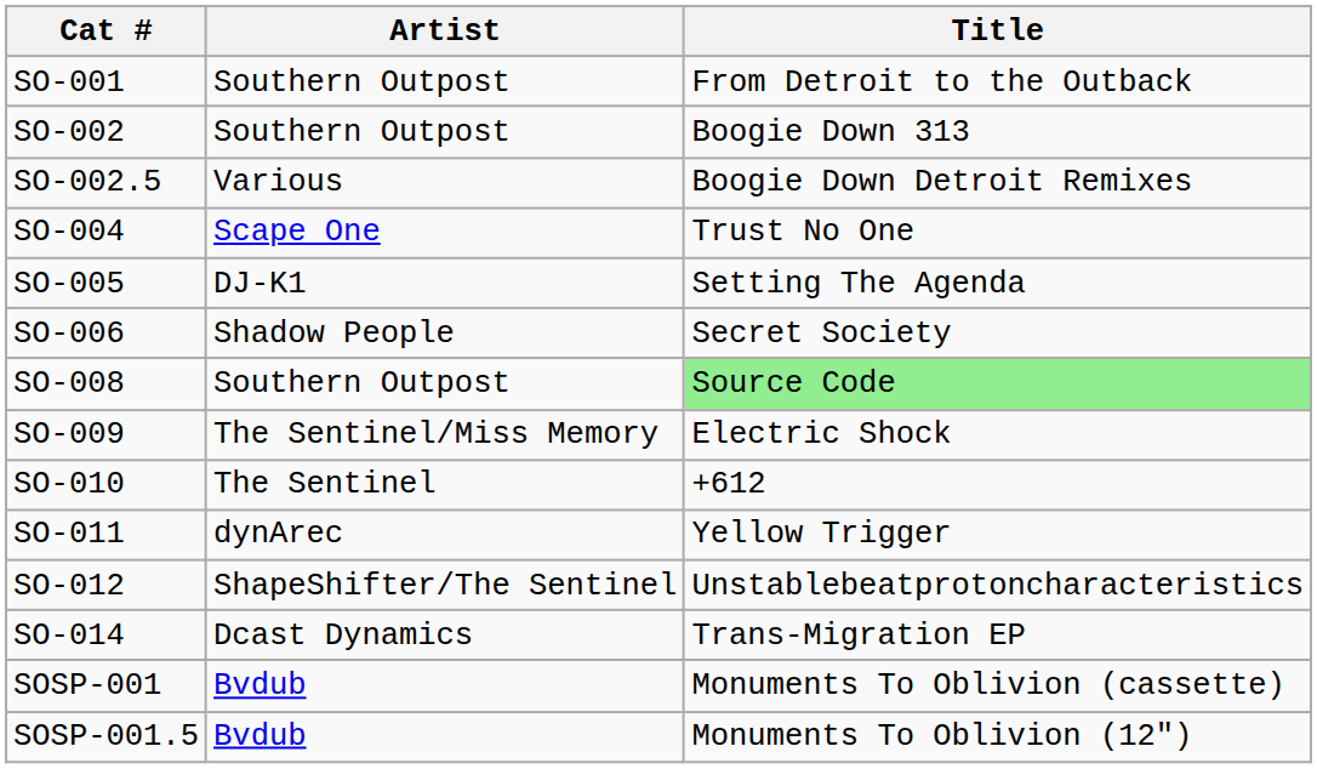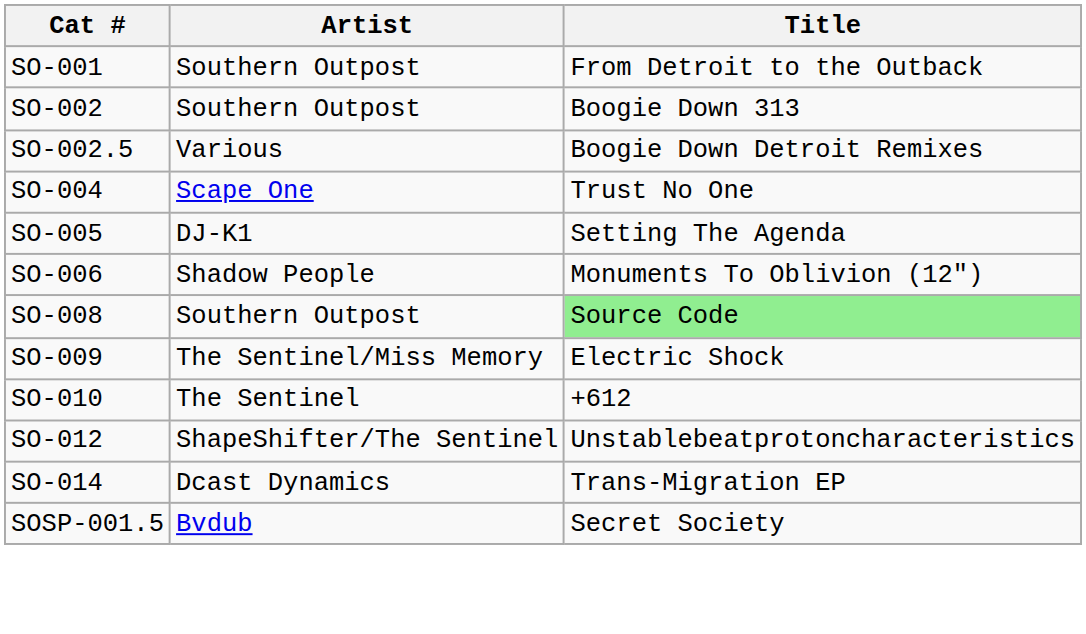SO-006 | Title: Secret Society -> Monuments To Oblivion (12")
- row: SO-011 | dynArec | Yellow Trigger
- row: SOSP-001 | Bvdub | Monuments To Oblivion (cassette)
SOSP-001.5 | Title: Monuments To Oblivion (12") -> Secret Society
